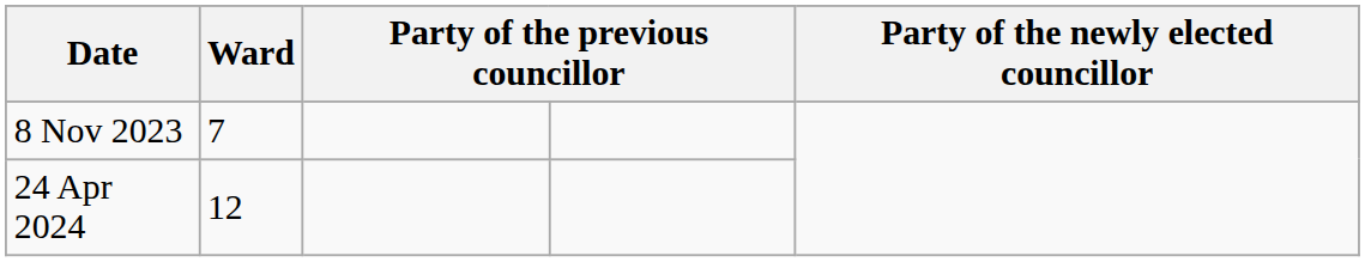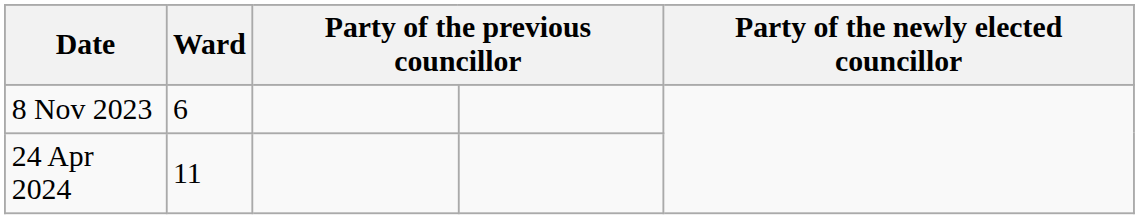8 Nov 2023 | Ward: 7 -> 6
24 Apr 2024 | Ward: 12 -> 11
